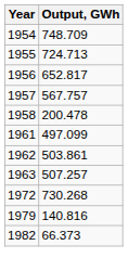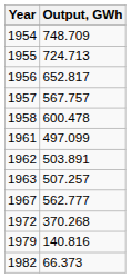1958 | Output, GWh: 200.478 -> 600.478
1962 | Output, GWh: 503.861 -> 503.891
+ row: 1967 | 562.777
1972 | Output, GWh: 730.268 -> 370.268
